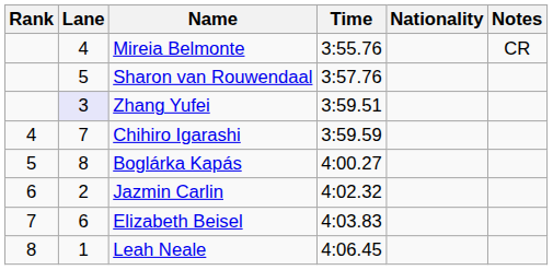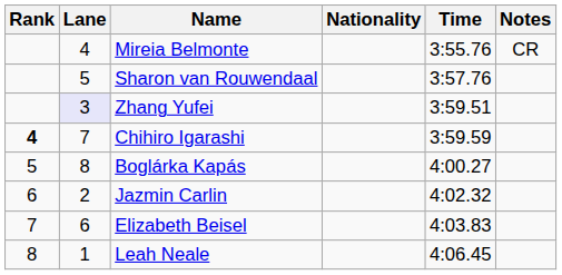columns swapped: Nationality <-> Time
Chihiro Igarashi | Rank: normal -> bold
